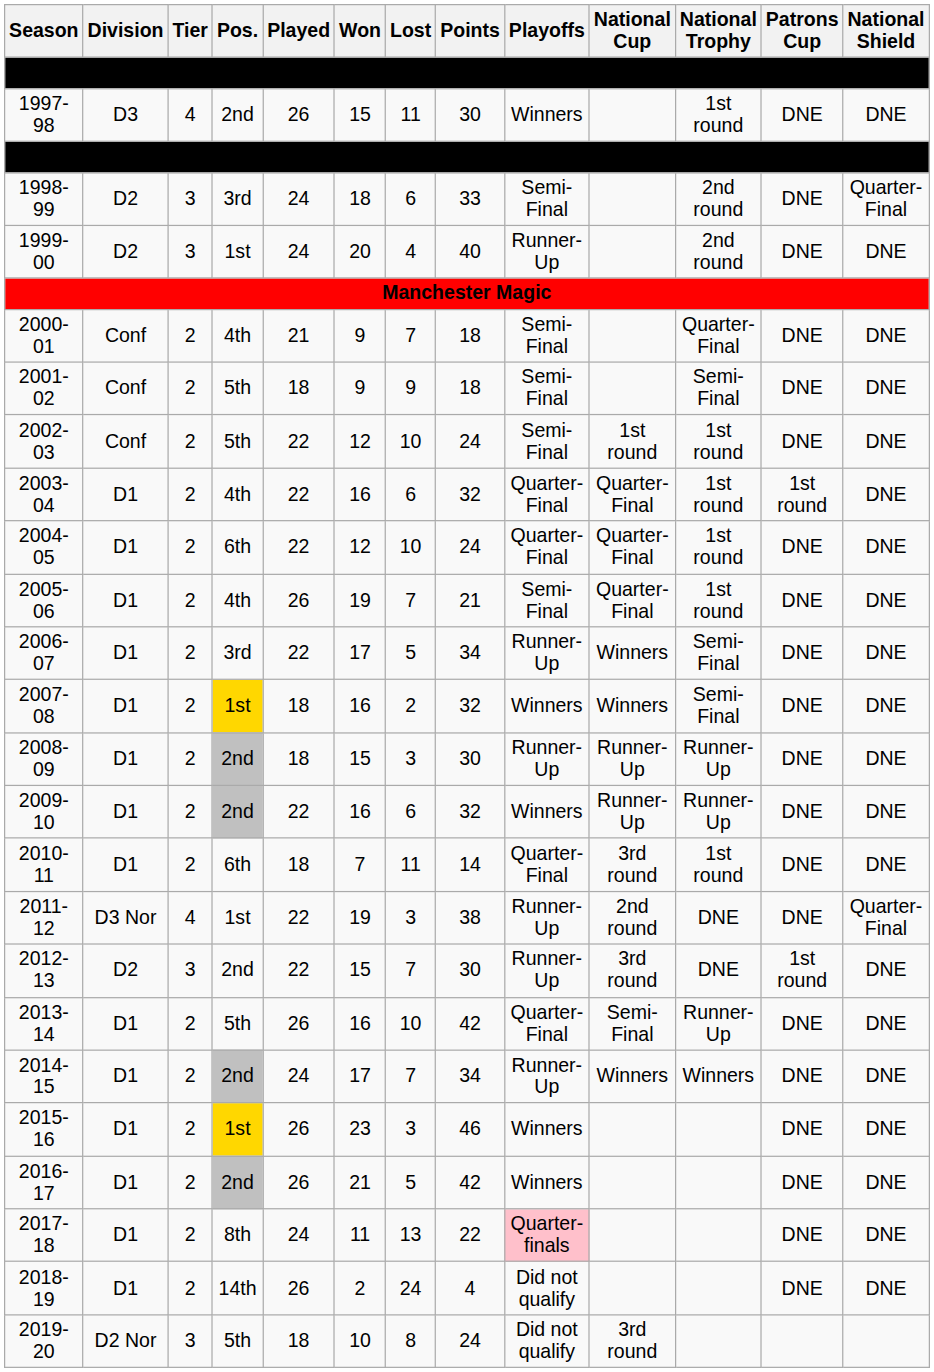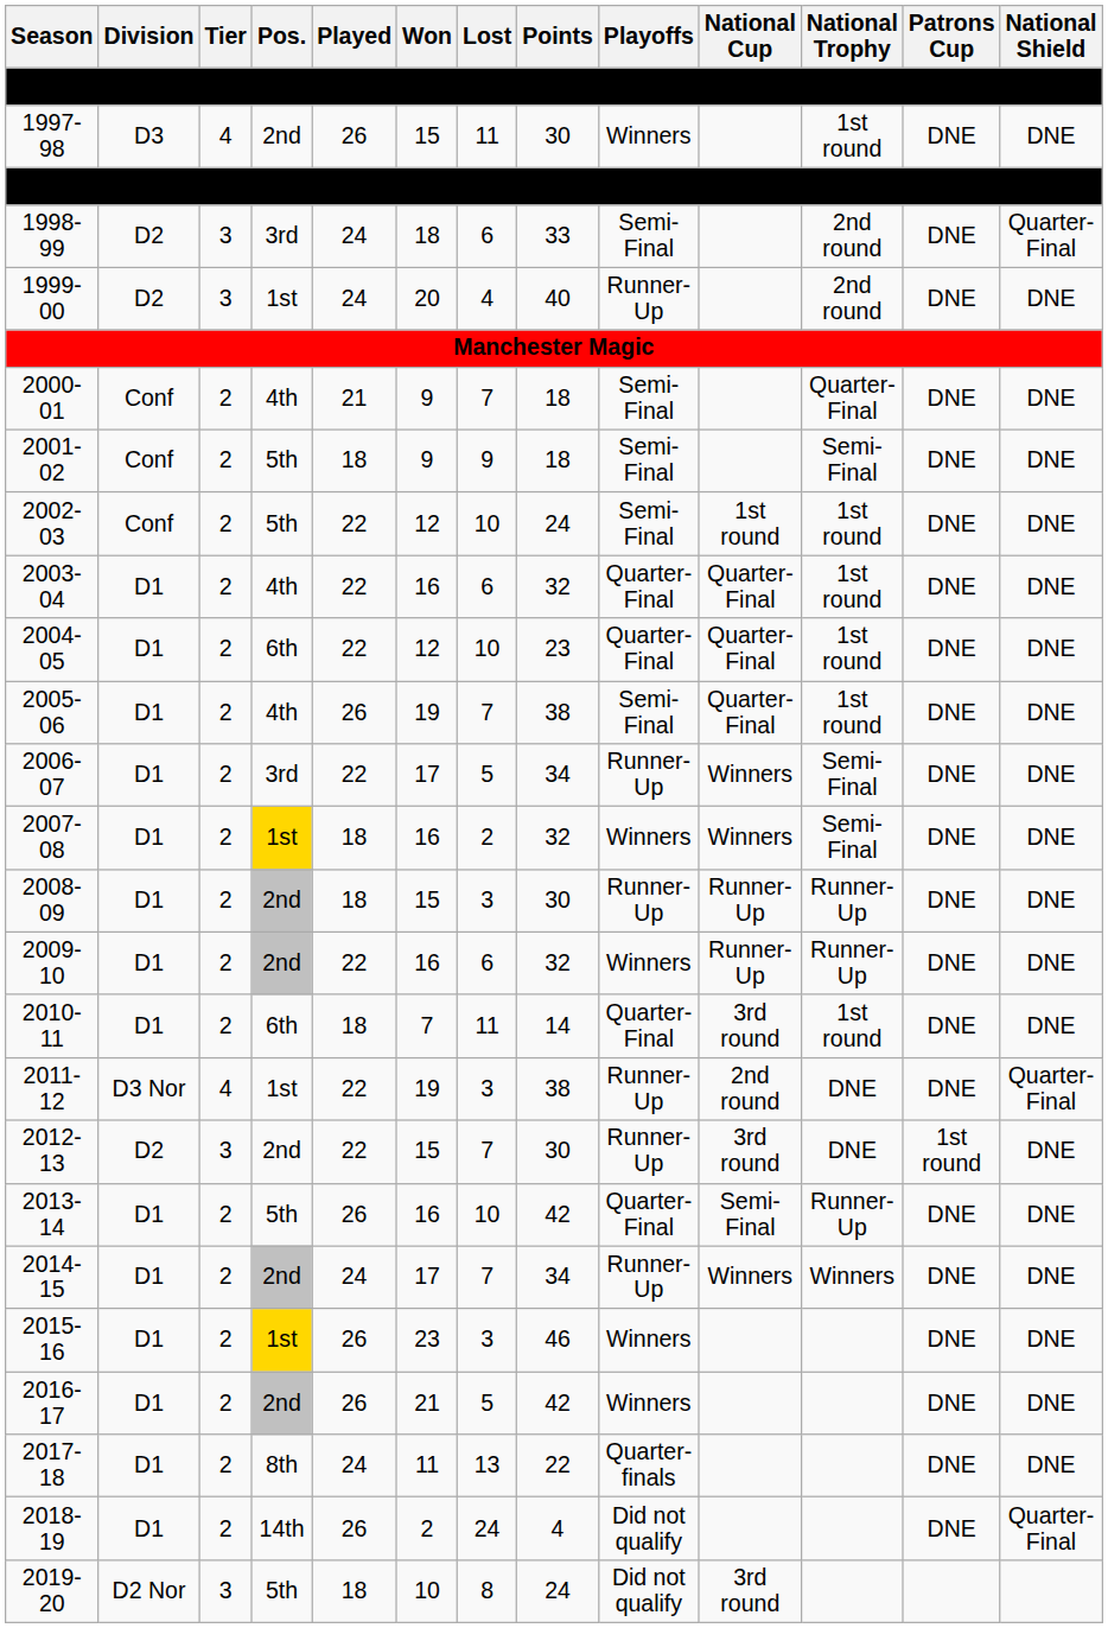2003-04 | Patrons Cup: 1st round -> DNE
2004-05 | Points: 24 -> 23
2005-06 | Points: 21 -> 38
2017-18 | Playoffs: pink background -> no background
2018-19 | National Shield: DNE -> Quarter-Final
